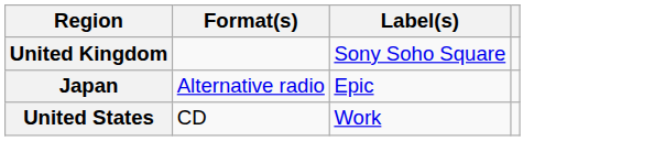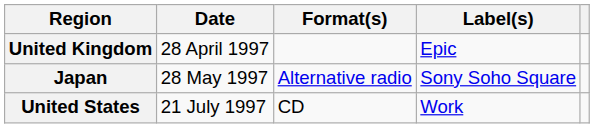+ column: Date | 28 April 1997 | 28 May 1997 | 21 July 1997
United Kingdom | Label(s): Sony Soho Square -> Epic
Japan | Label(s): Epic -> Sony Soho Square
